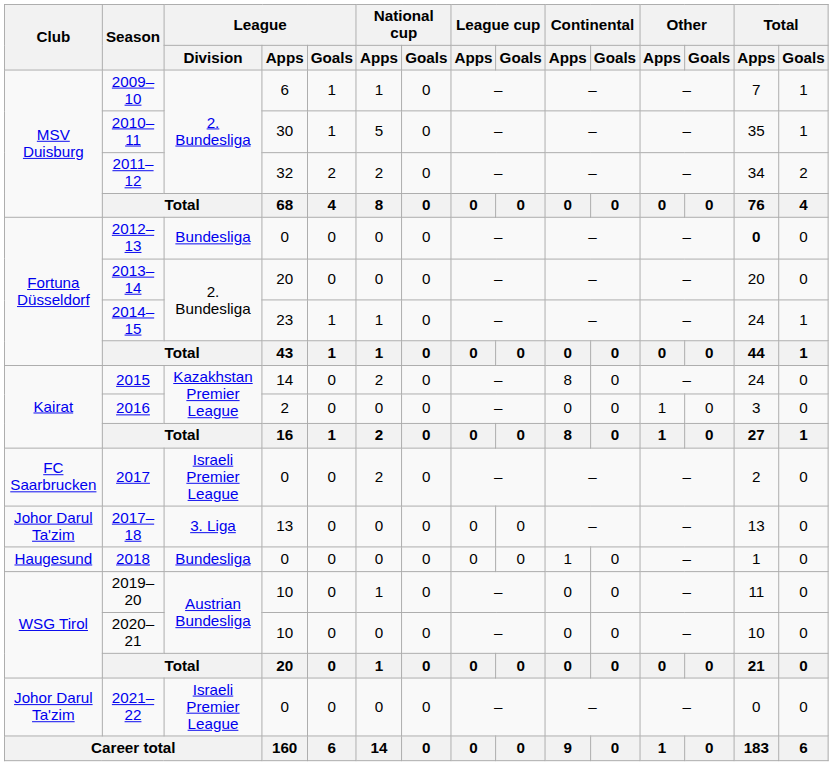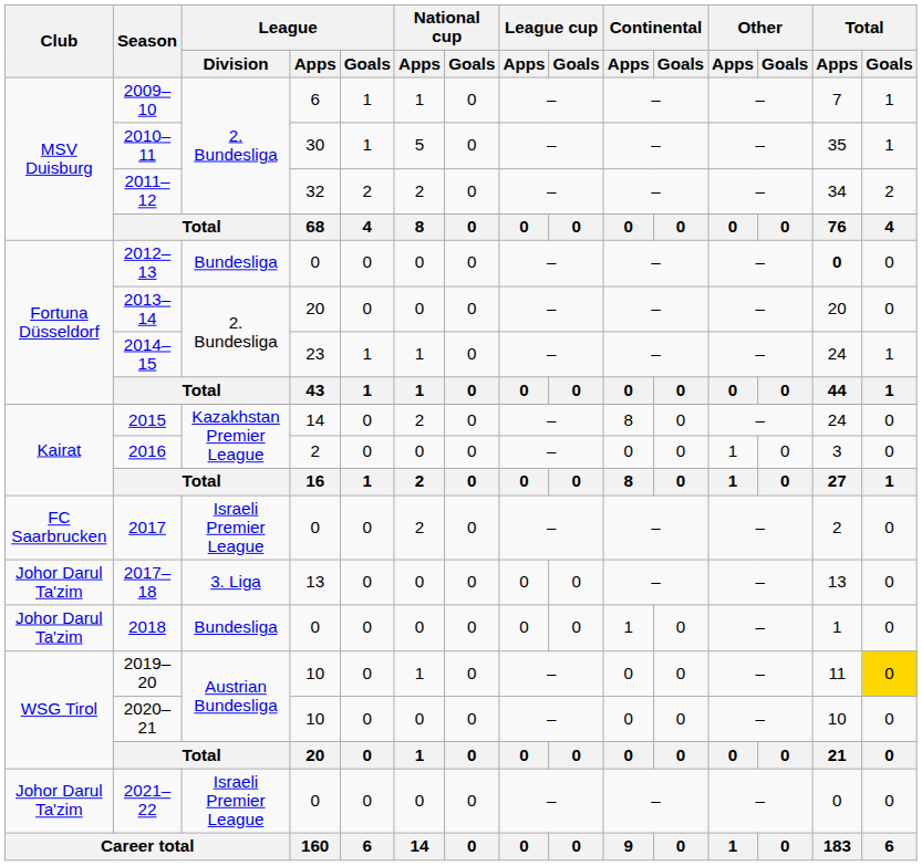2018 | Club: Haugesund -> Johor Darul Ta'zim
2019–20 | Total / Goals: no background -> gold background
